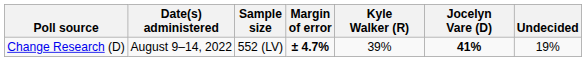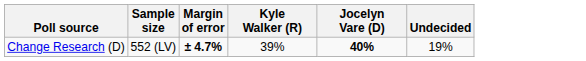- column: Date(s) administered | August 9–14, 2022
Change Research (D) | Jocelyn Vare (D): 41% -> 40%
